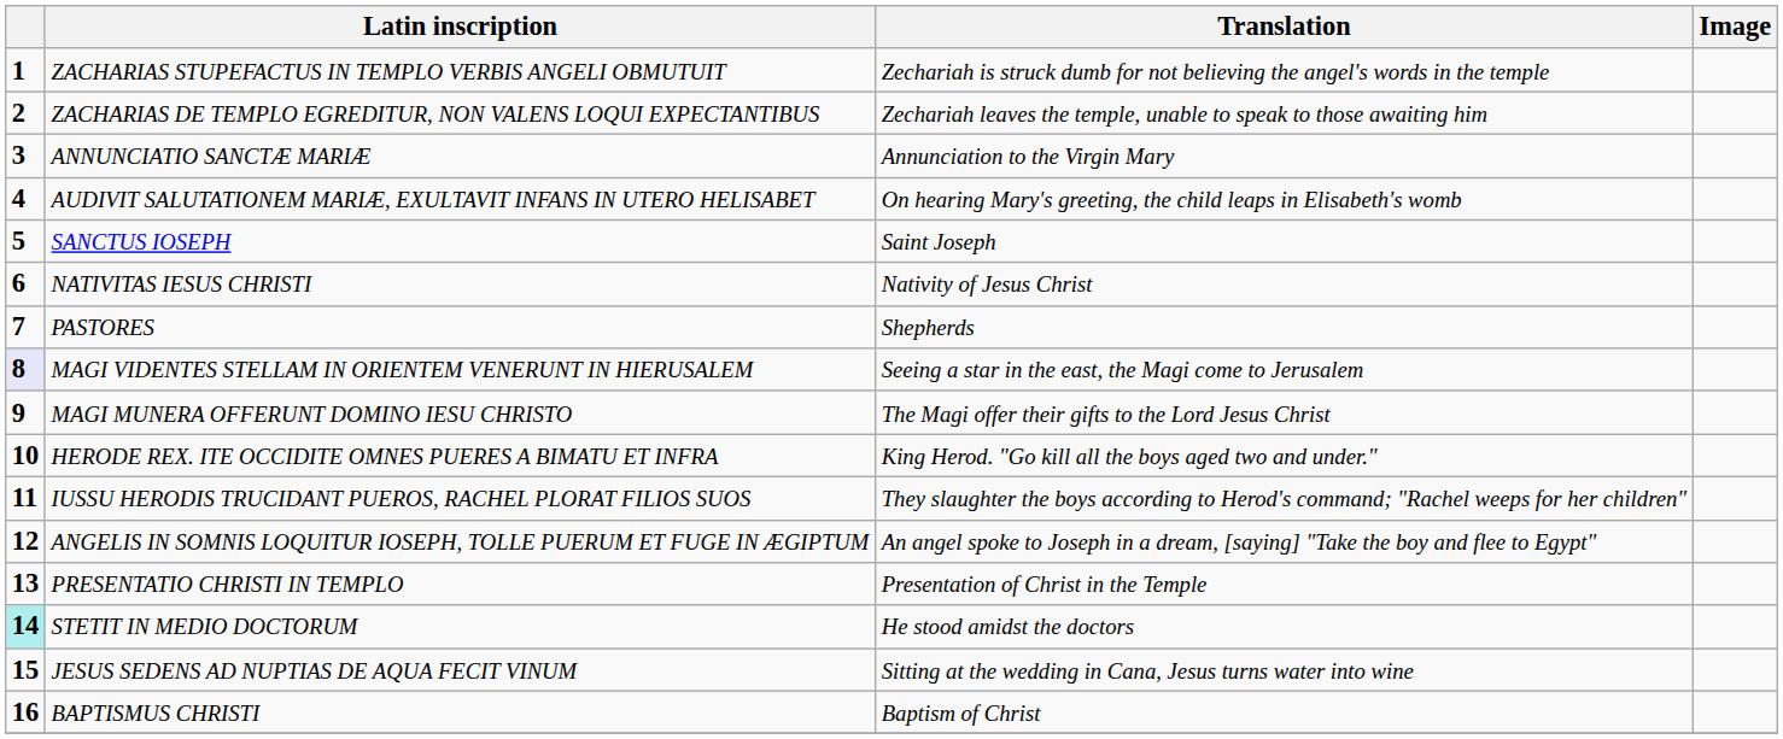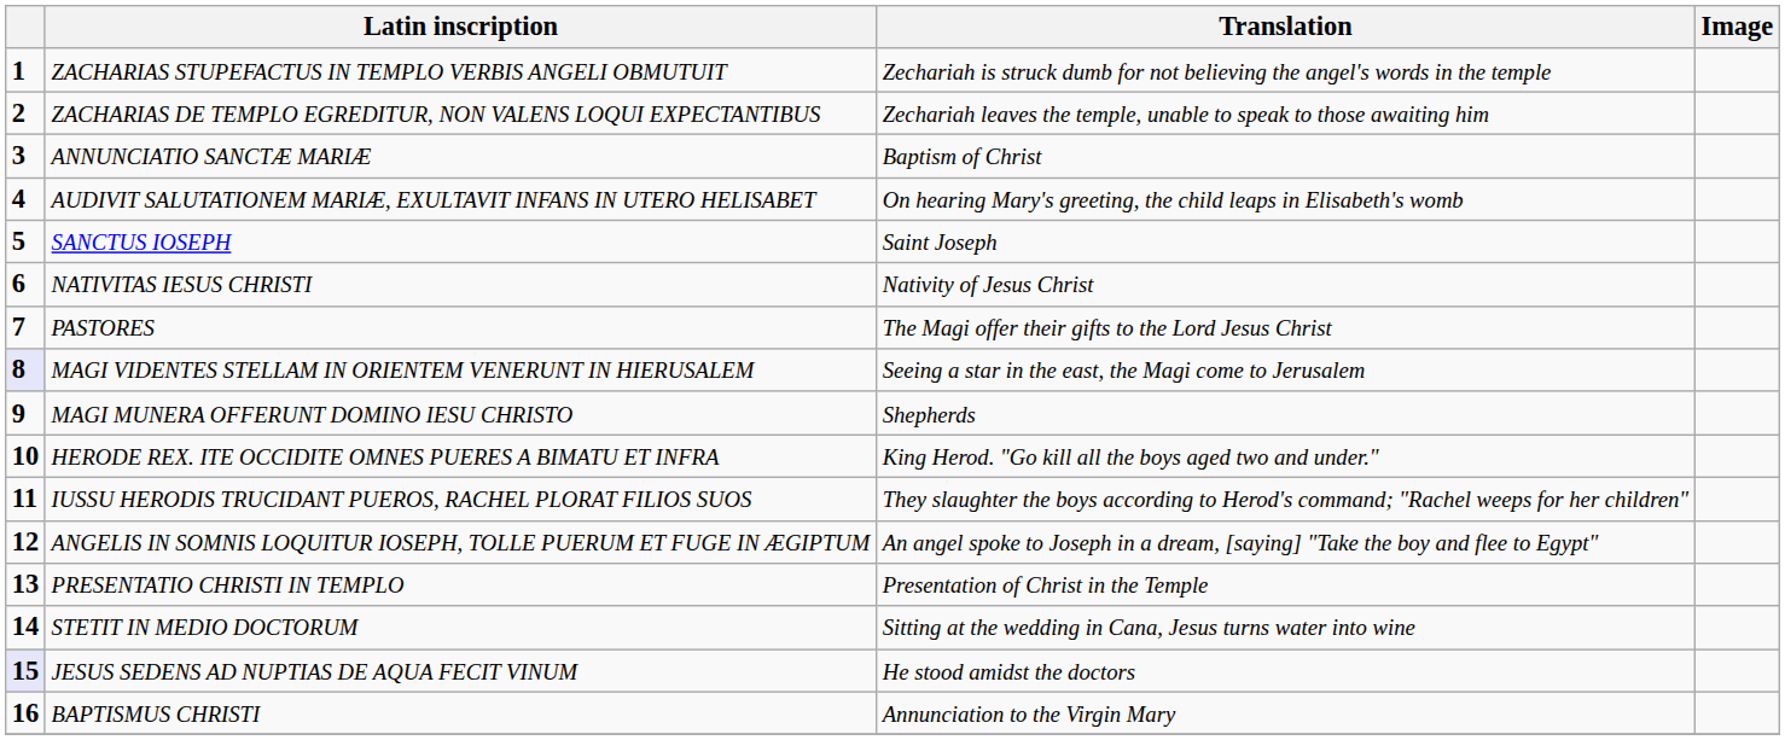ANNUNCIATIO SANCTÆ MARIÆ | Translation: Annunciation to the Virgin Mary -> Baptism of Christ
PASTORES | Translation: Shepherds -> The Magi offer their gifts to the Lord Jesus Christ
MAGI MUNERA OFFERUNT DOMINO IESU CHRISTO | Translation: The Magi offer their gifts to the Lord Jesus Christ -> Shepherds
STETIT IN MEDIO DOCTORUM | column 1: paleturquoise background -> no background
STETIT IN MEDIO DOCTORUM | Translation: He stood amidst the doctors -> Sitting at the wedding in Cana, Jesus turns water into wine
JESUS SEDENS AD NUPTIAS DE AQUA FECIT VINUM | column 1: no background -> lavender background
JESUS SEDENS AD NUPTIAS DE AQUA FECIT VINUM | Translation: Sitting at the wedding in Cana, Jesus turns water into wine -> He stood amidst the doctors
BAPTISMUS CHRISTI | Translation: Baptism of Christ -> Annunciation to the Virgin Mary
